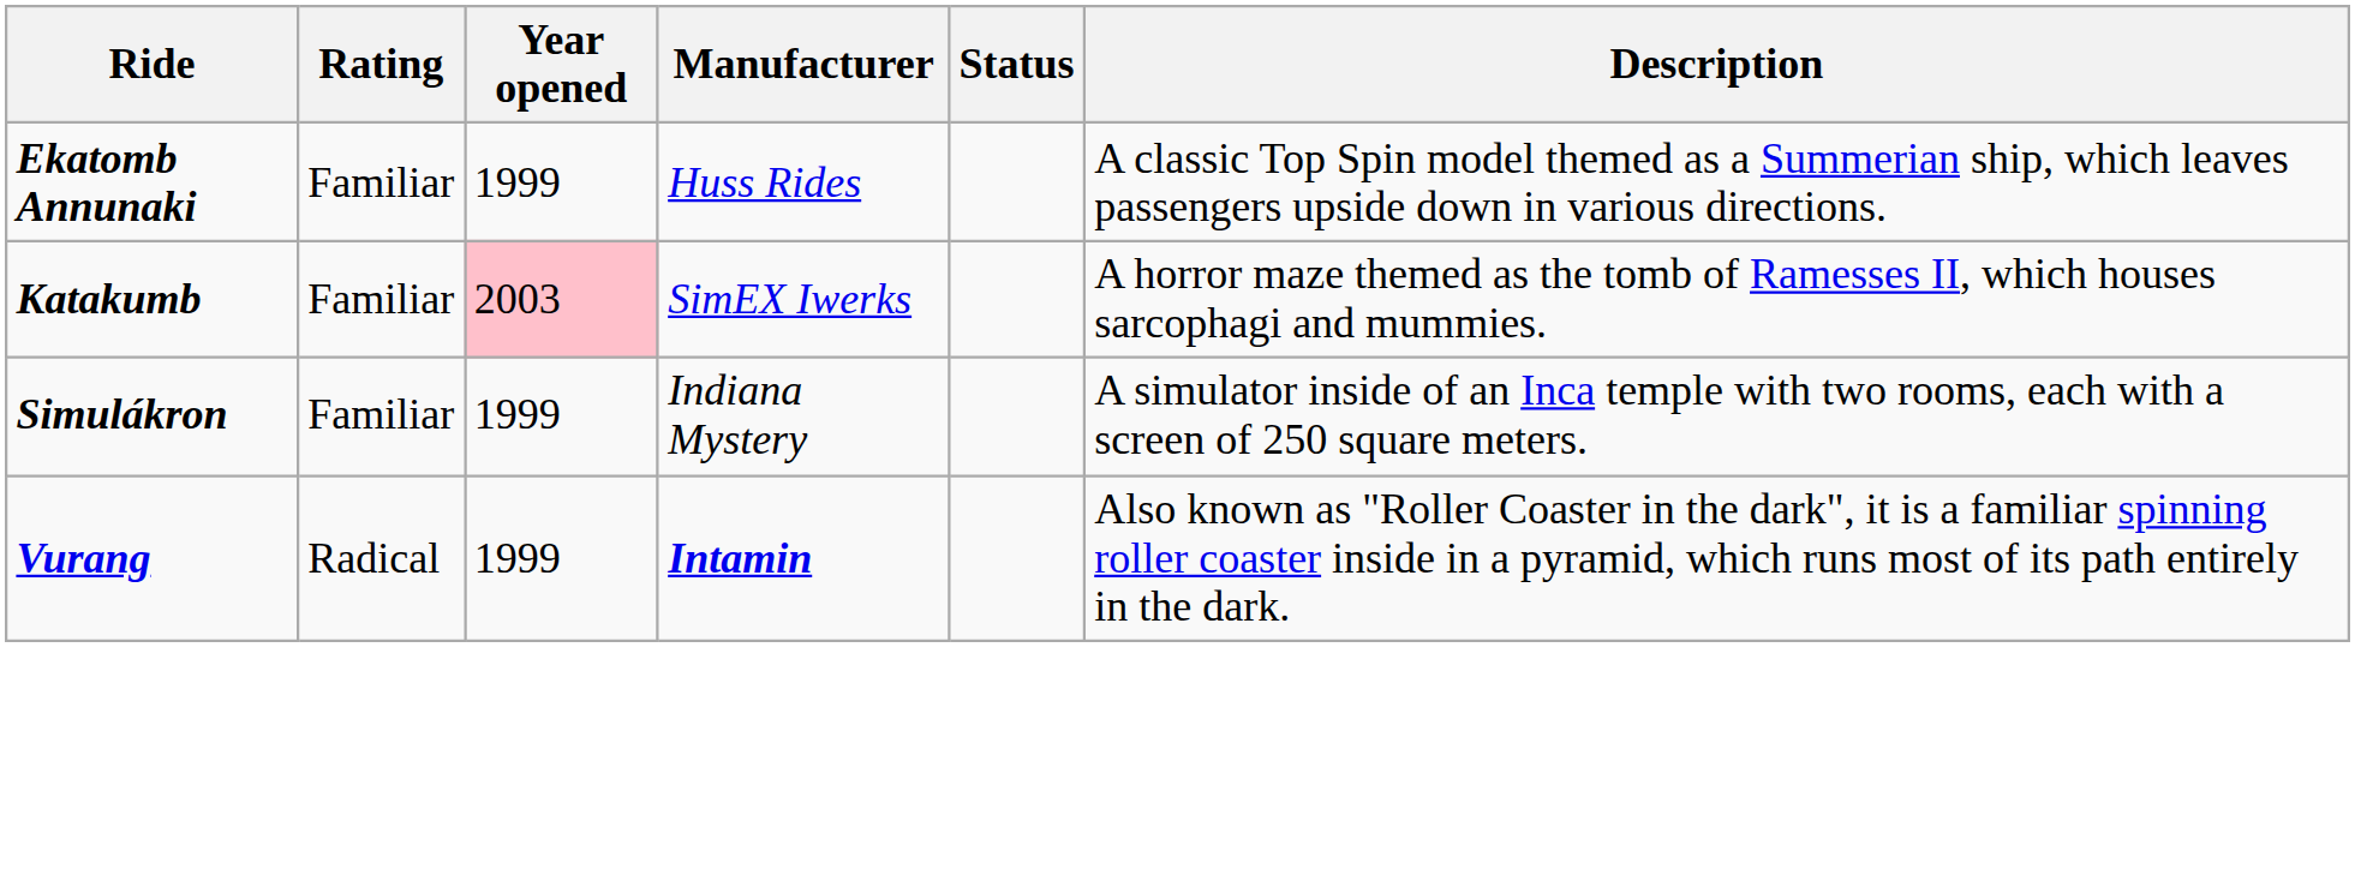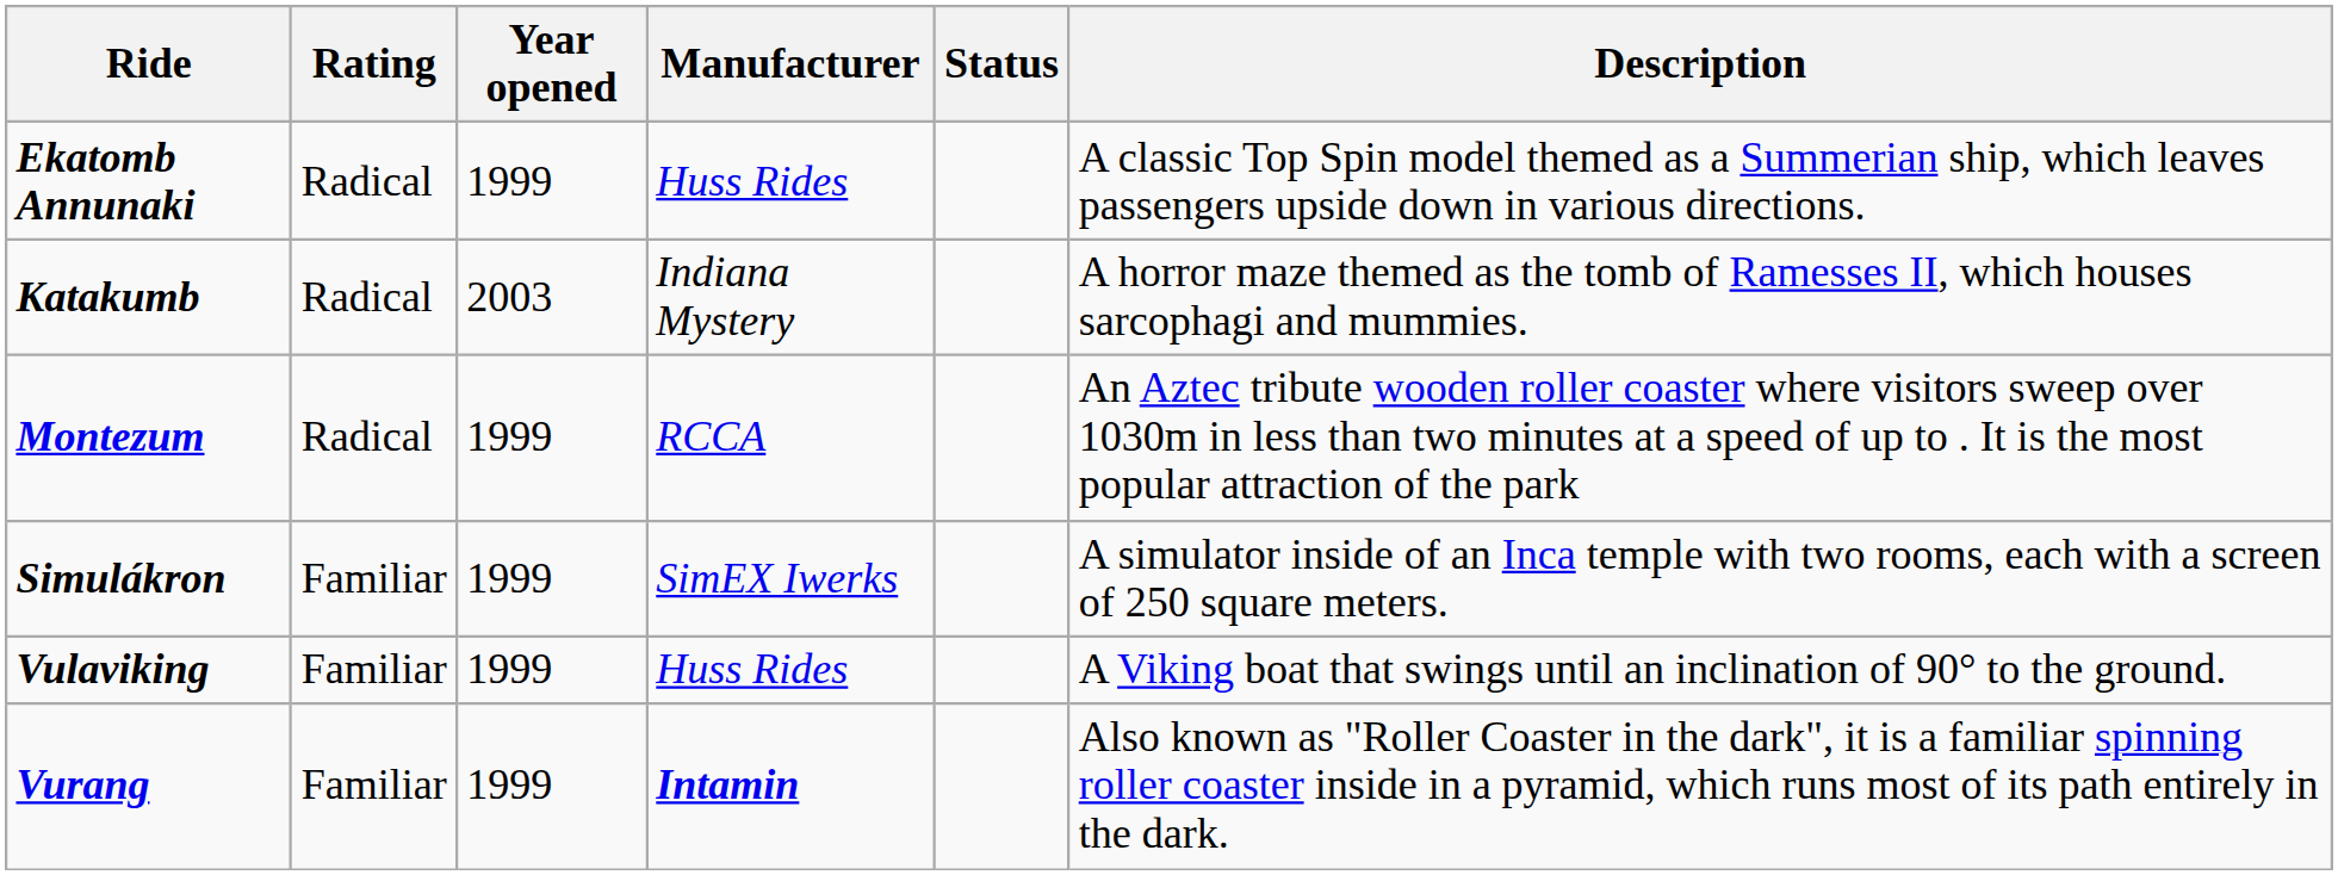Ekatomb Annunaki | Rating: Familiar -> Radical
Katakumb | Rating: Familiar -> Radical
Katakumb | Year opened: pink background -> no background
Katakumb | Manufacturer: SimEX Iwerks -> Indiana Mystery
+ row: Montezum | Radical | 1999 | RCCA | An Aztec tribute wooden roller coaster where visitors sweep over 1030m in less than two minutes at a speed of up to . It is the most popular attraction of the park
Simulákron | Manufacturer: Indiana Mystery -> SimEX Iwerks
+ row: Vulaviking | Familiar | 1999 | Huss Rides | A Viking boat that swings until an inclination of 90° to the ground.
Vurang | Rating: Radical -> Familiar
